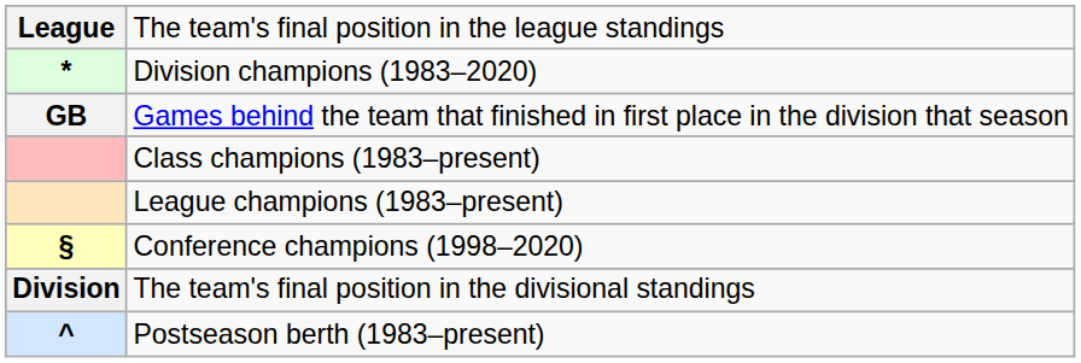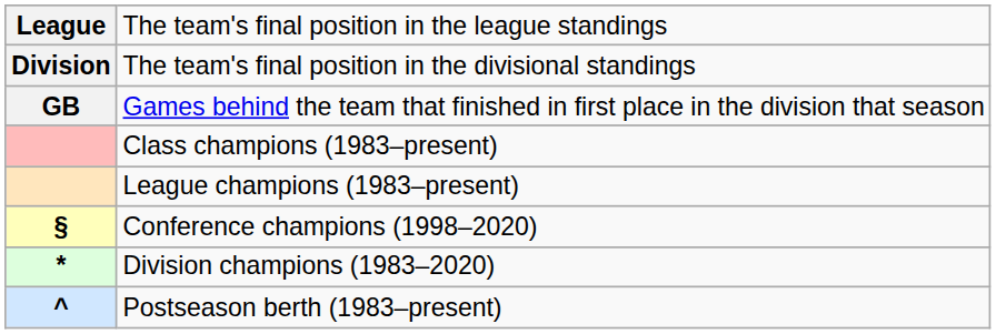rows swapped: The team's final position in the divisional standings <-> Division champions (1983–2020)
